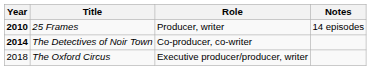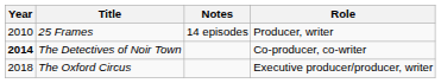columns swapped: Role <-> Notes
25 Frames | Year: bold -> normal
